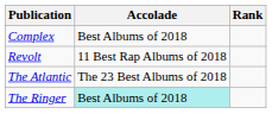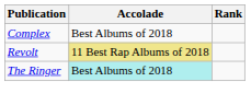Revolt | Accolade: no background -> khaki background
- row: The Atlantic | The 23 Best Albums of 2018
